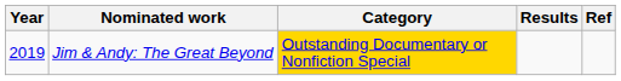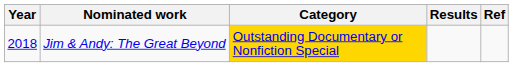Jim & Andy: The Great Beyond | Year: 2019 -> 2018
